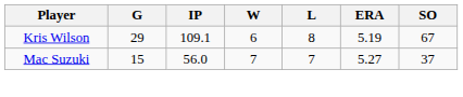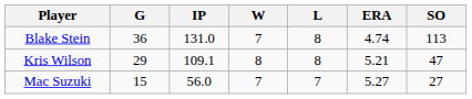+ row: Blake Stein | 36 | 131.0 | 7 | 8 | 4.74 | 113
Kris Wilson | W: 6 -> 8
Kris Wilson | ERA: 5.19 -> 5.21
Kris Wilson | SO: 67 -> 47
Mac Suzuki | SO: 37 -> 27
